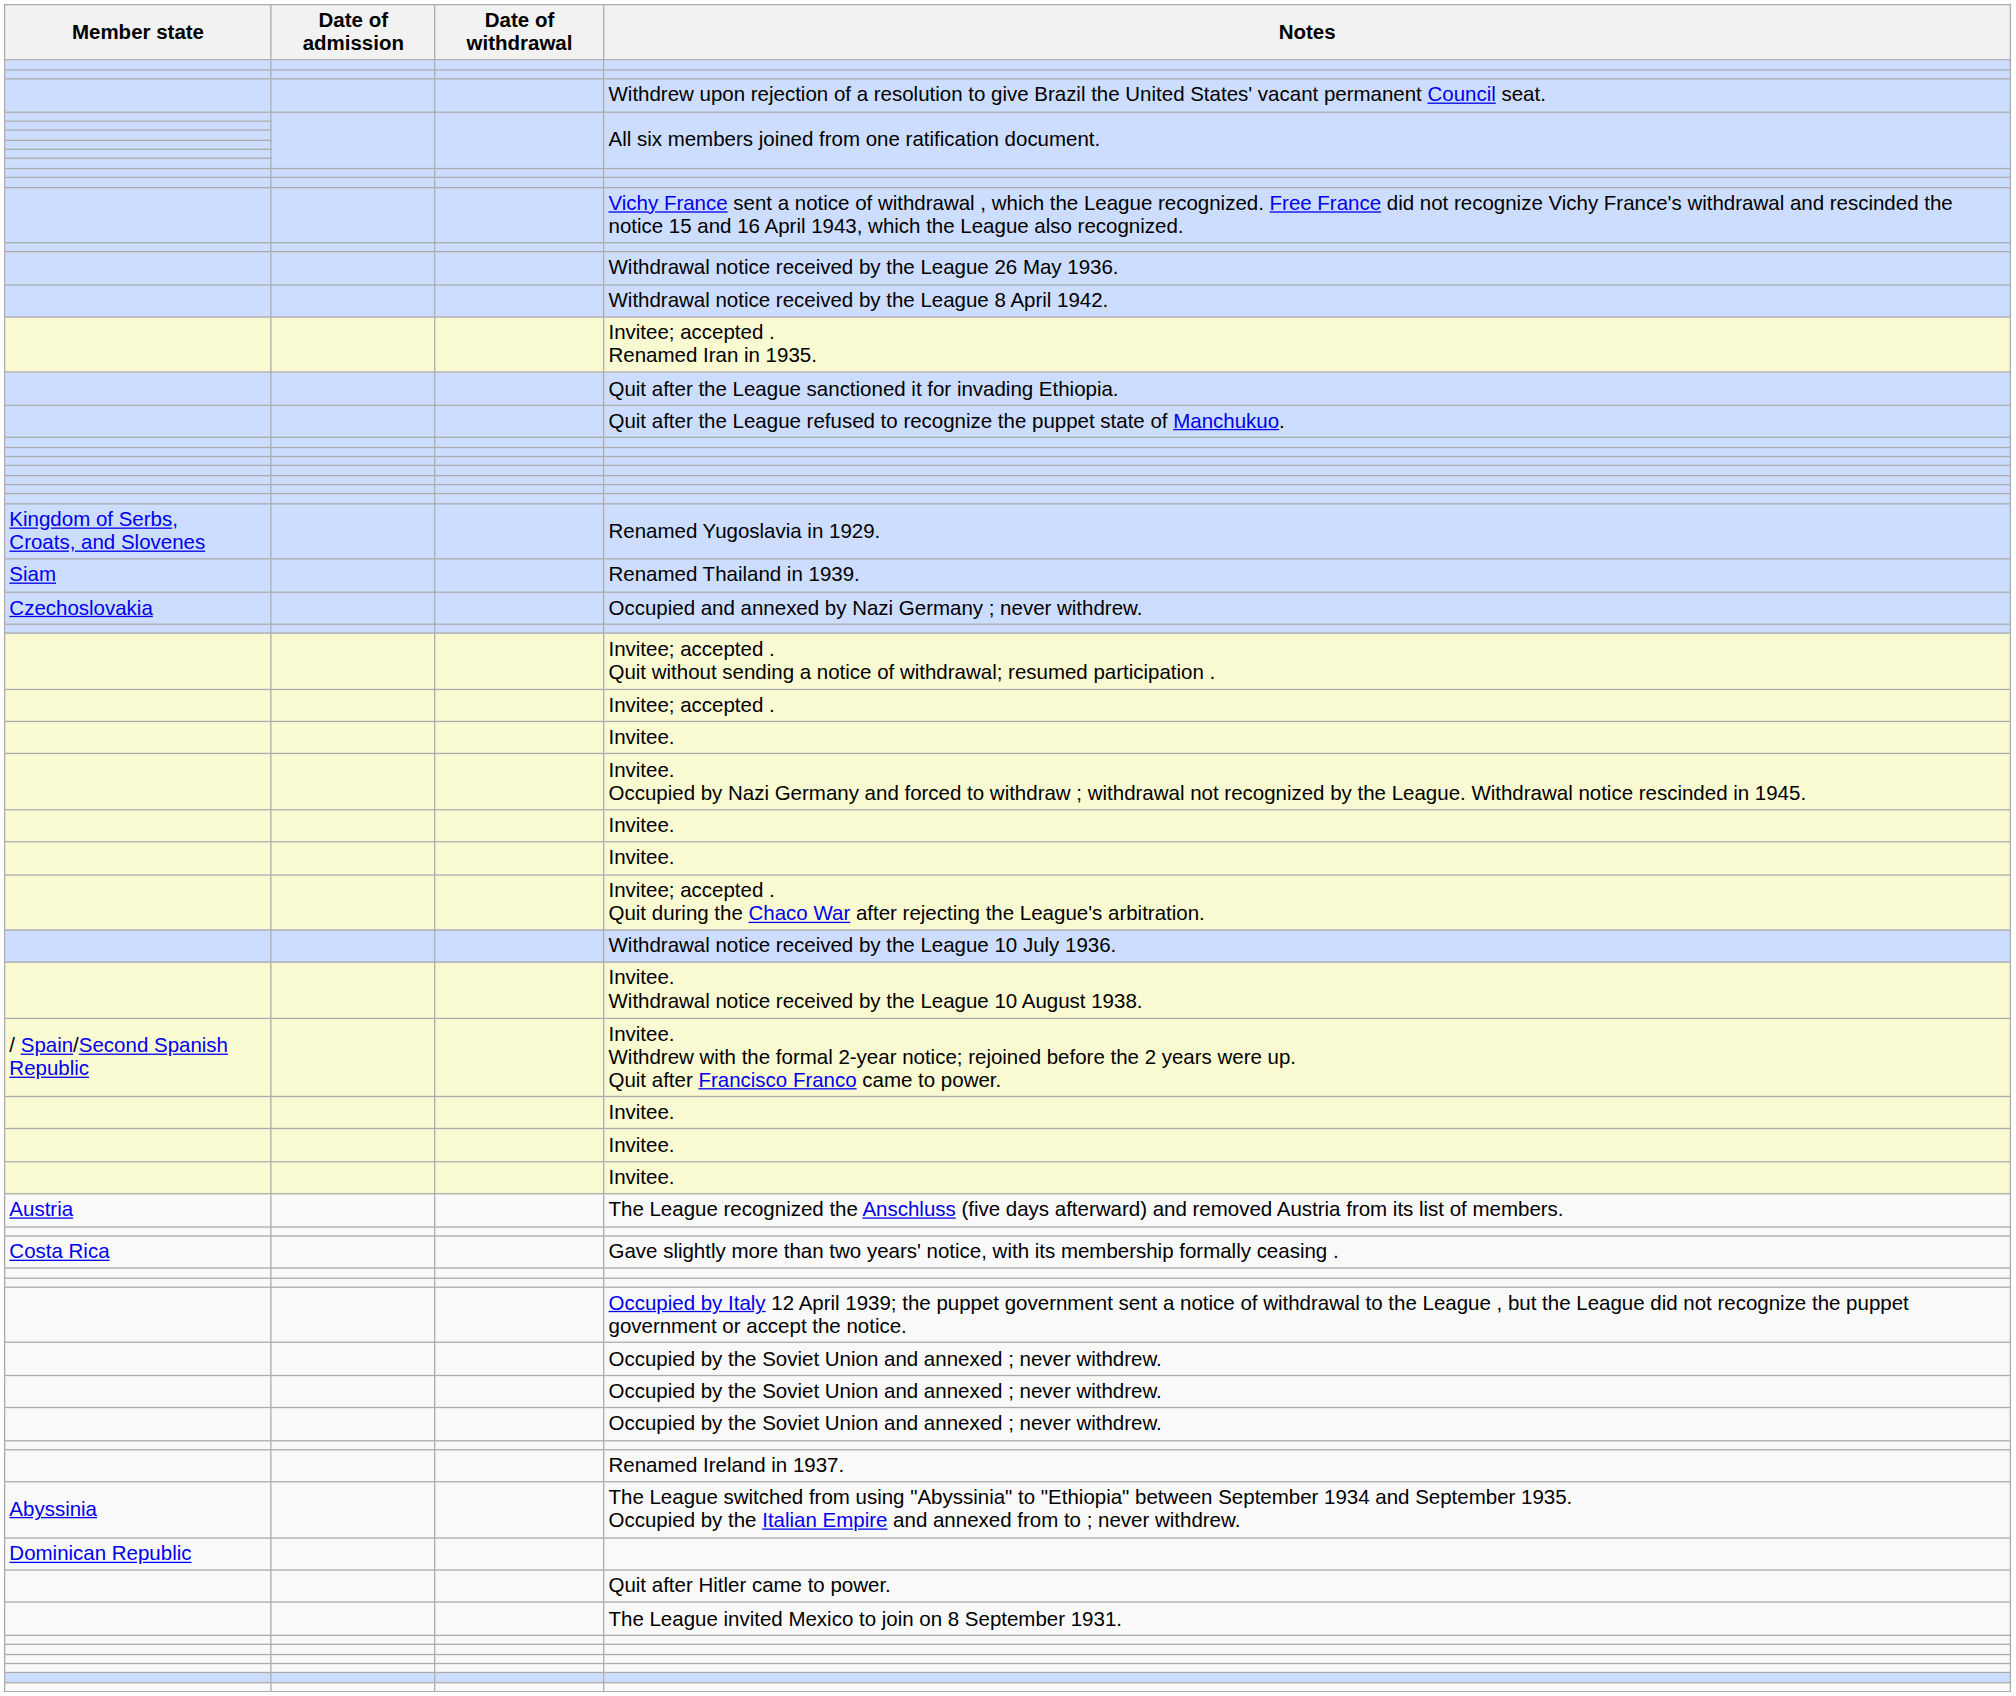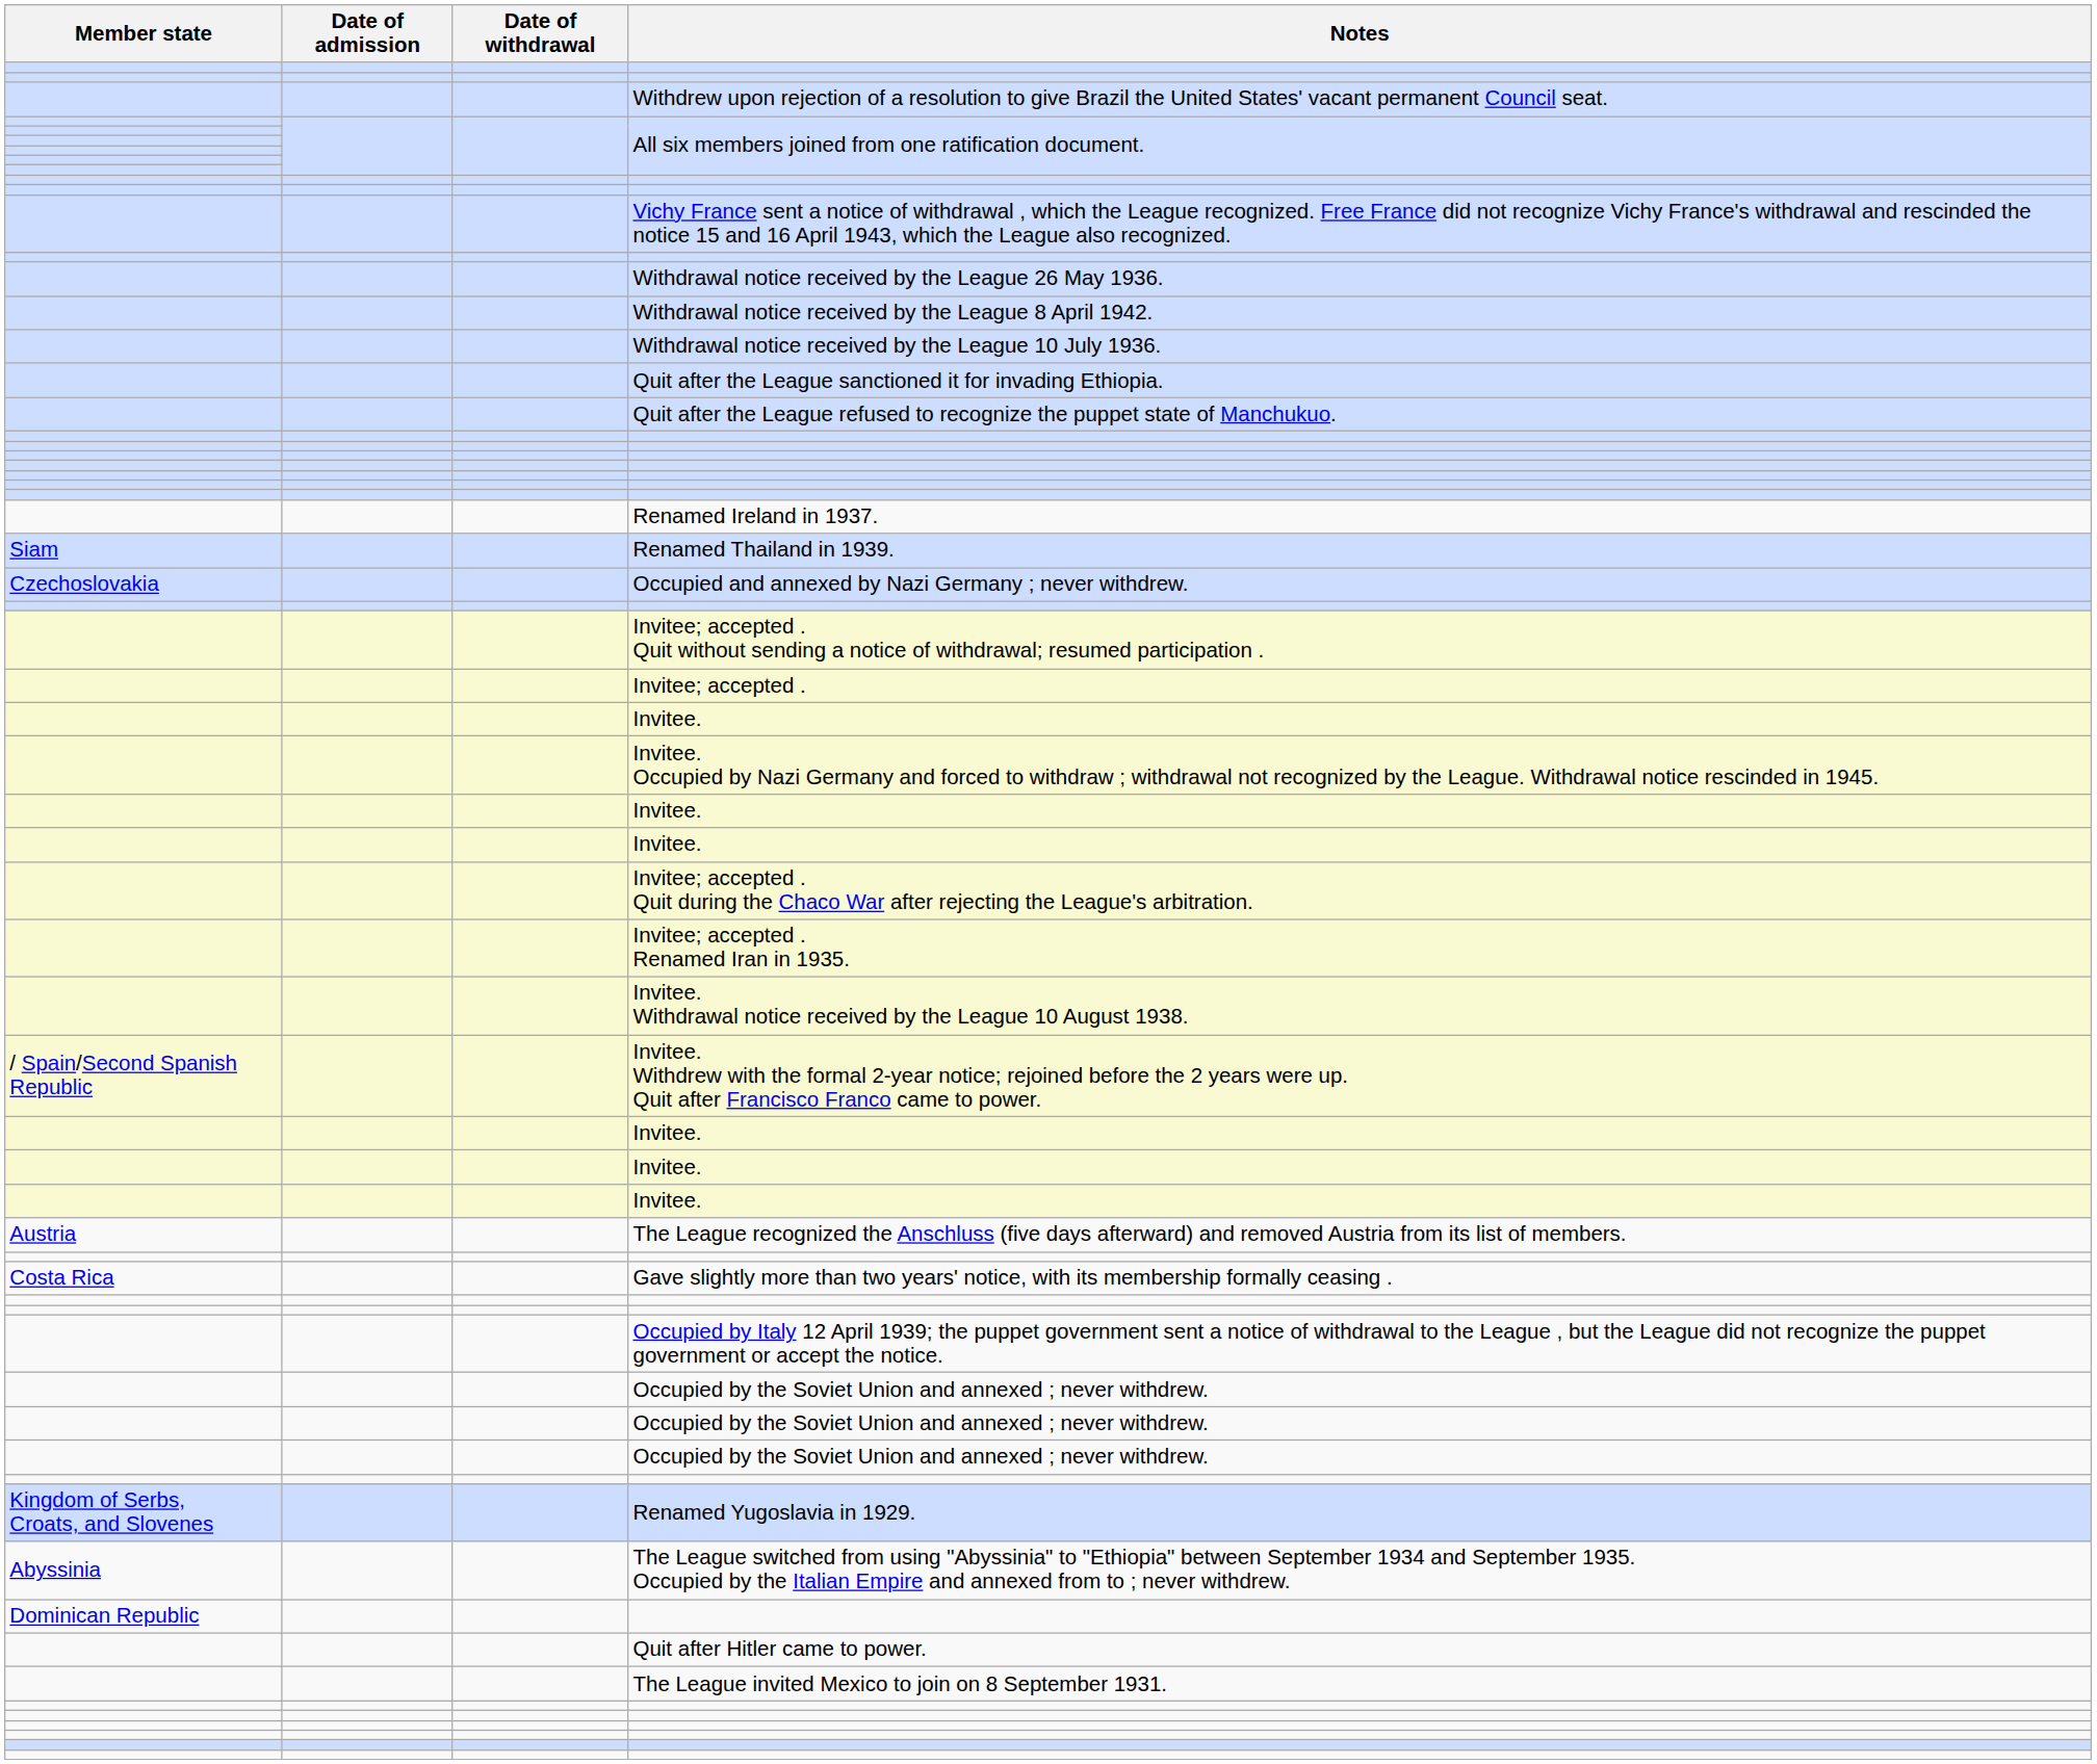rows swapped: Withdrawal notice received by the League 10 July 1936. <-> Invitee; accepted . Renamed Iran in 1935.
rows swapped: Renamed Yugoslavia in 1929. <-> Renamed Ireland in 1937.
